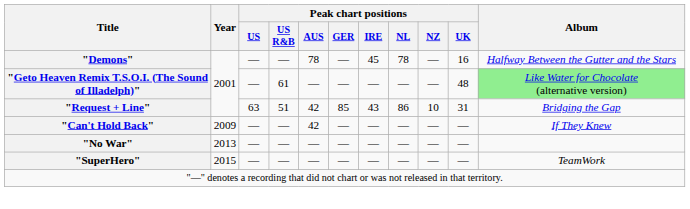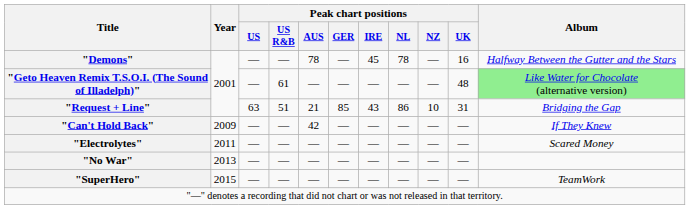"Request + Line" | Peak chart positions / AUS: 42 -> 21
+ row: "Electrolytes" | 2011 | — | — | — | — | — | — | — | — | Scared Money
